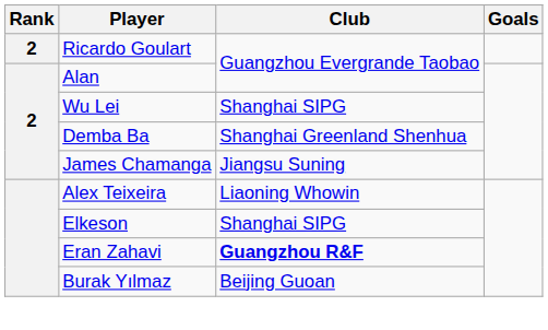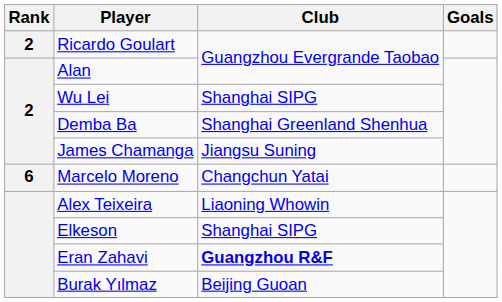+ row: 6 | Marcelo Moreno | Changchun Yatai
